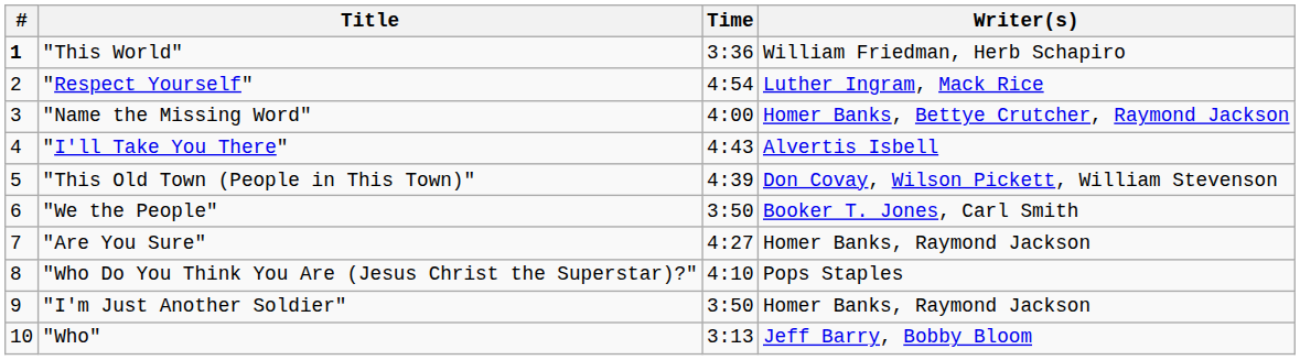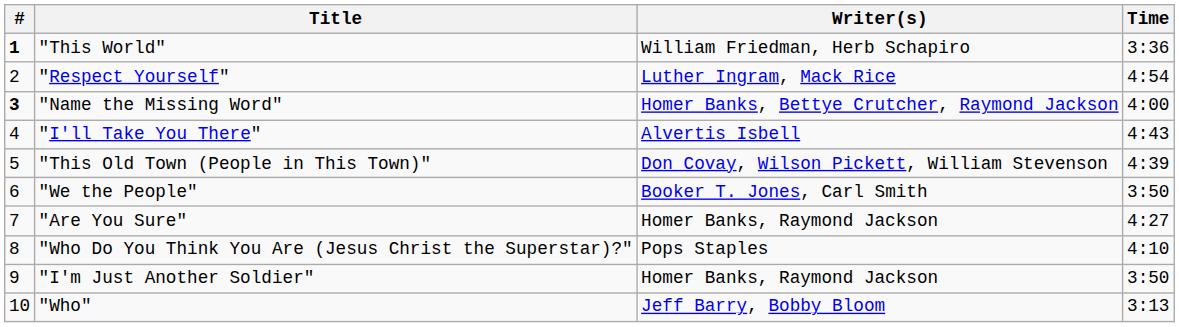columns swapped: Writer(s) <-> Time
"Name the Missing Word" | #: normal -> bold
